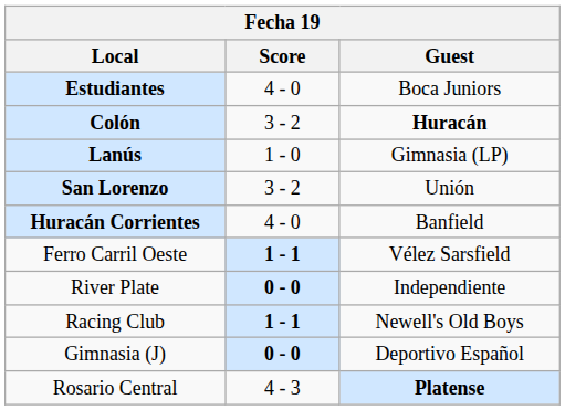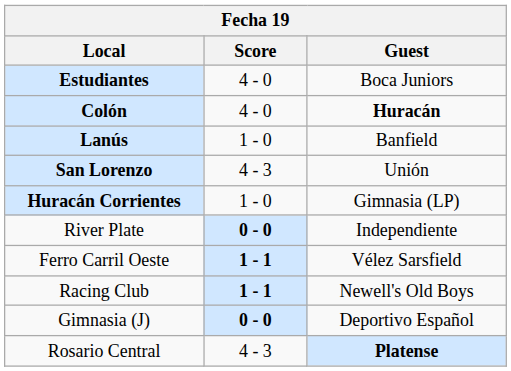Colón | Score: 3 - 2 -> 4 - 0
Lanús | Guest: Gimnasia (LP) -> Banfield
San Lorenzo | Score: 3 - 2 -> 4 - 3
Huracán Corrientes | Score: 4 - 0 -> 1 - 0
Huracán Corrientes | Guest: Banfield -> Gimnasia (LP)
rows swapped: River Plate <-> Ferro Carril Oeste
